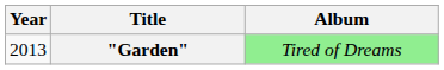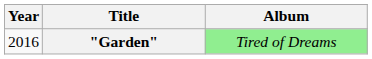"Garden" | Year: 2013 -> 2016
